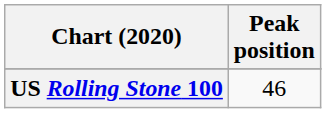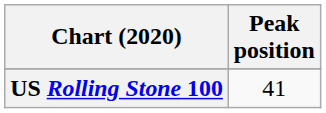US Rolling Stone 100 | Peak position: 46 -> 41
